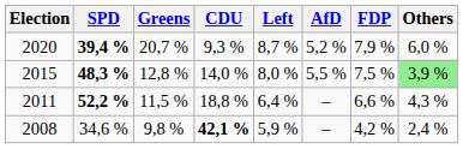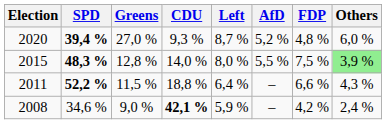2020 | Greens: 20,7 % -> 27,0 %
2020 | FDP: 7,9 % -> 4,8 %
2008 | Greens: 9,8 % -> 9,0 %
